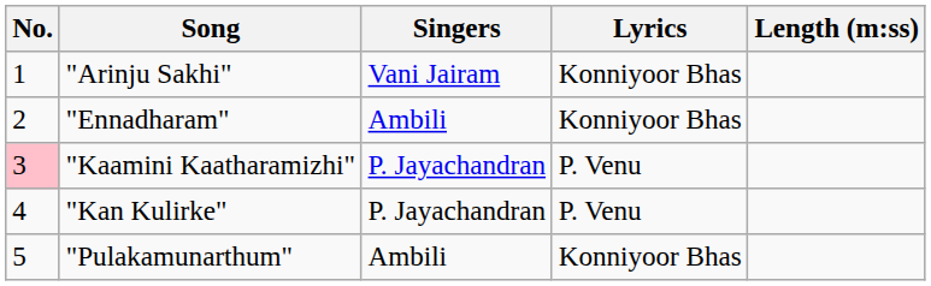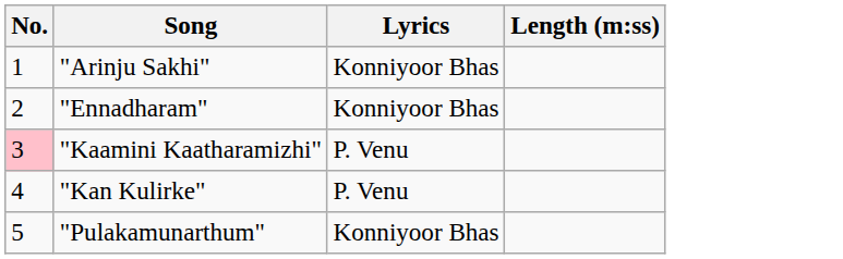- column: Singers | Vani Jairam | Ambili | P. Jayachandran | P. Jayachandran | Ambili
